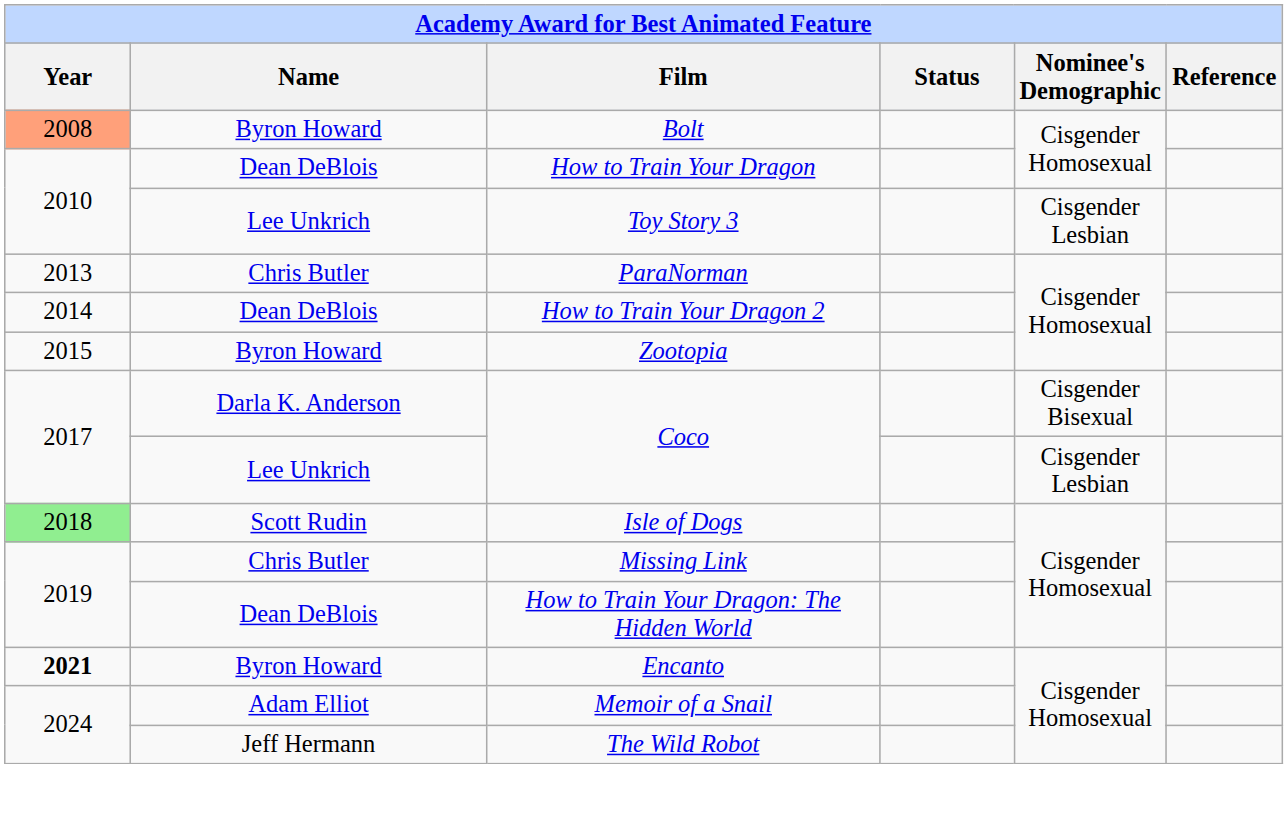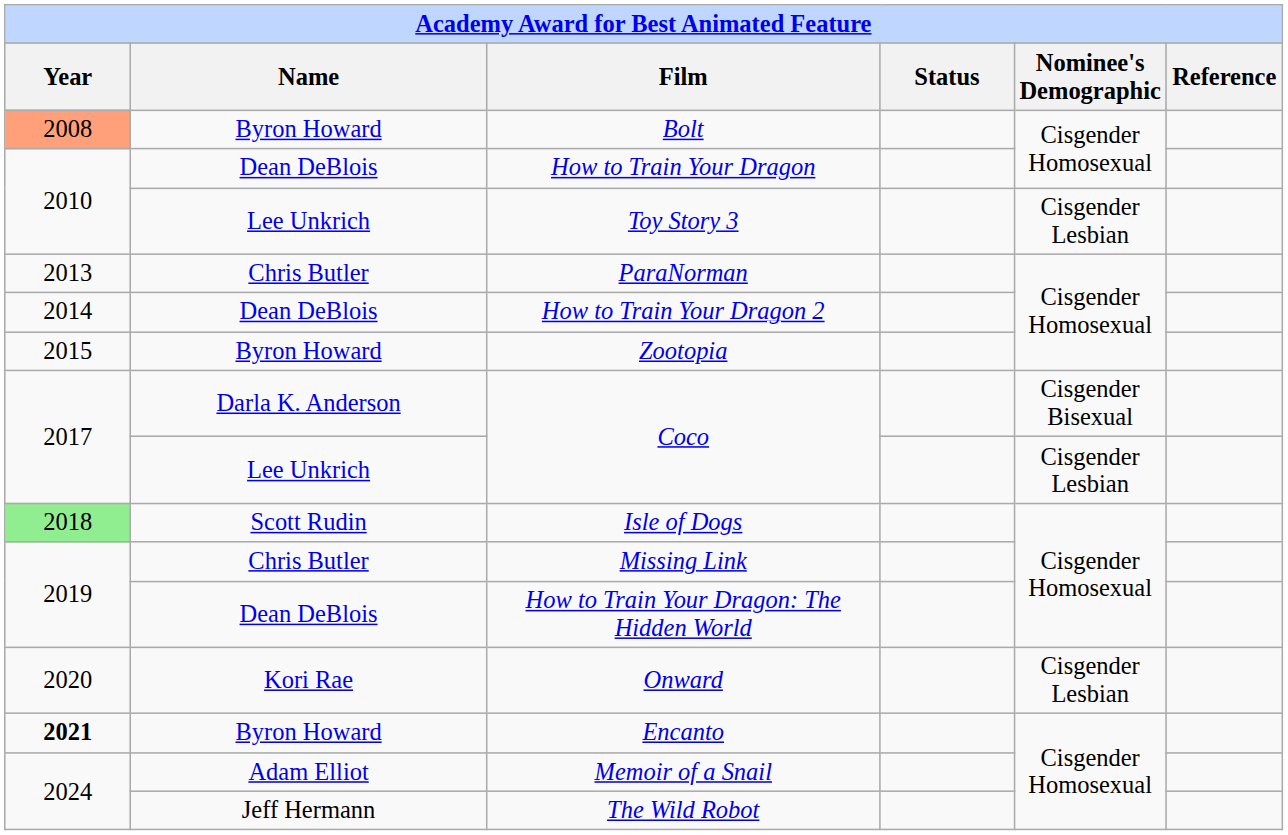+ row: 2020 | Kori Rae | Onward | Cisgender Lesbian
